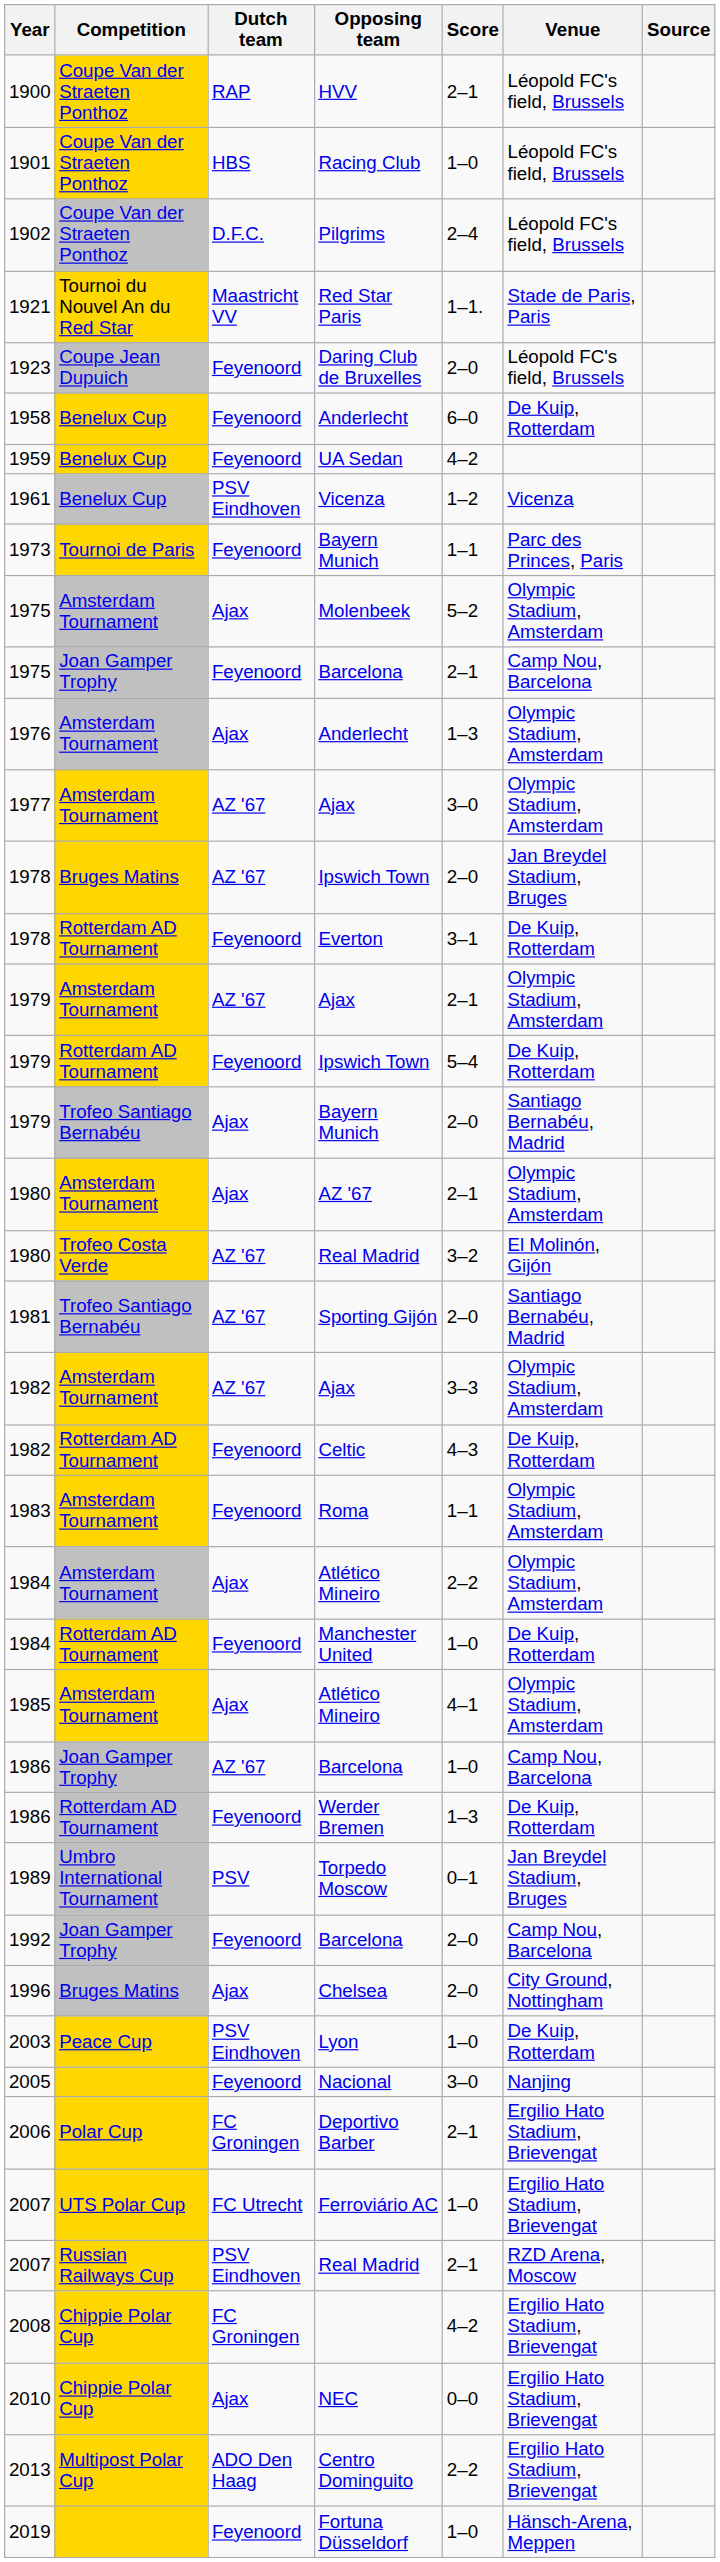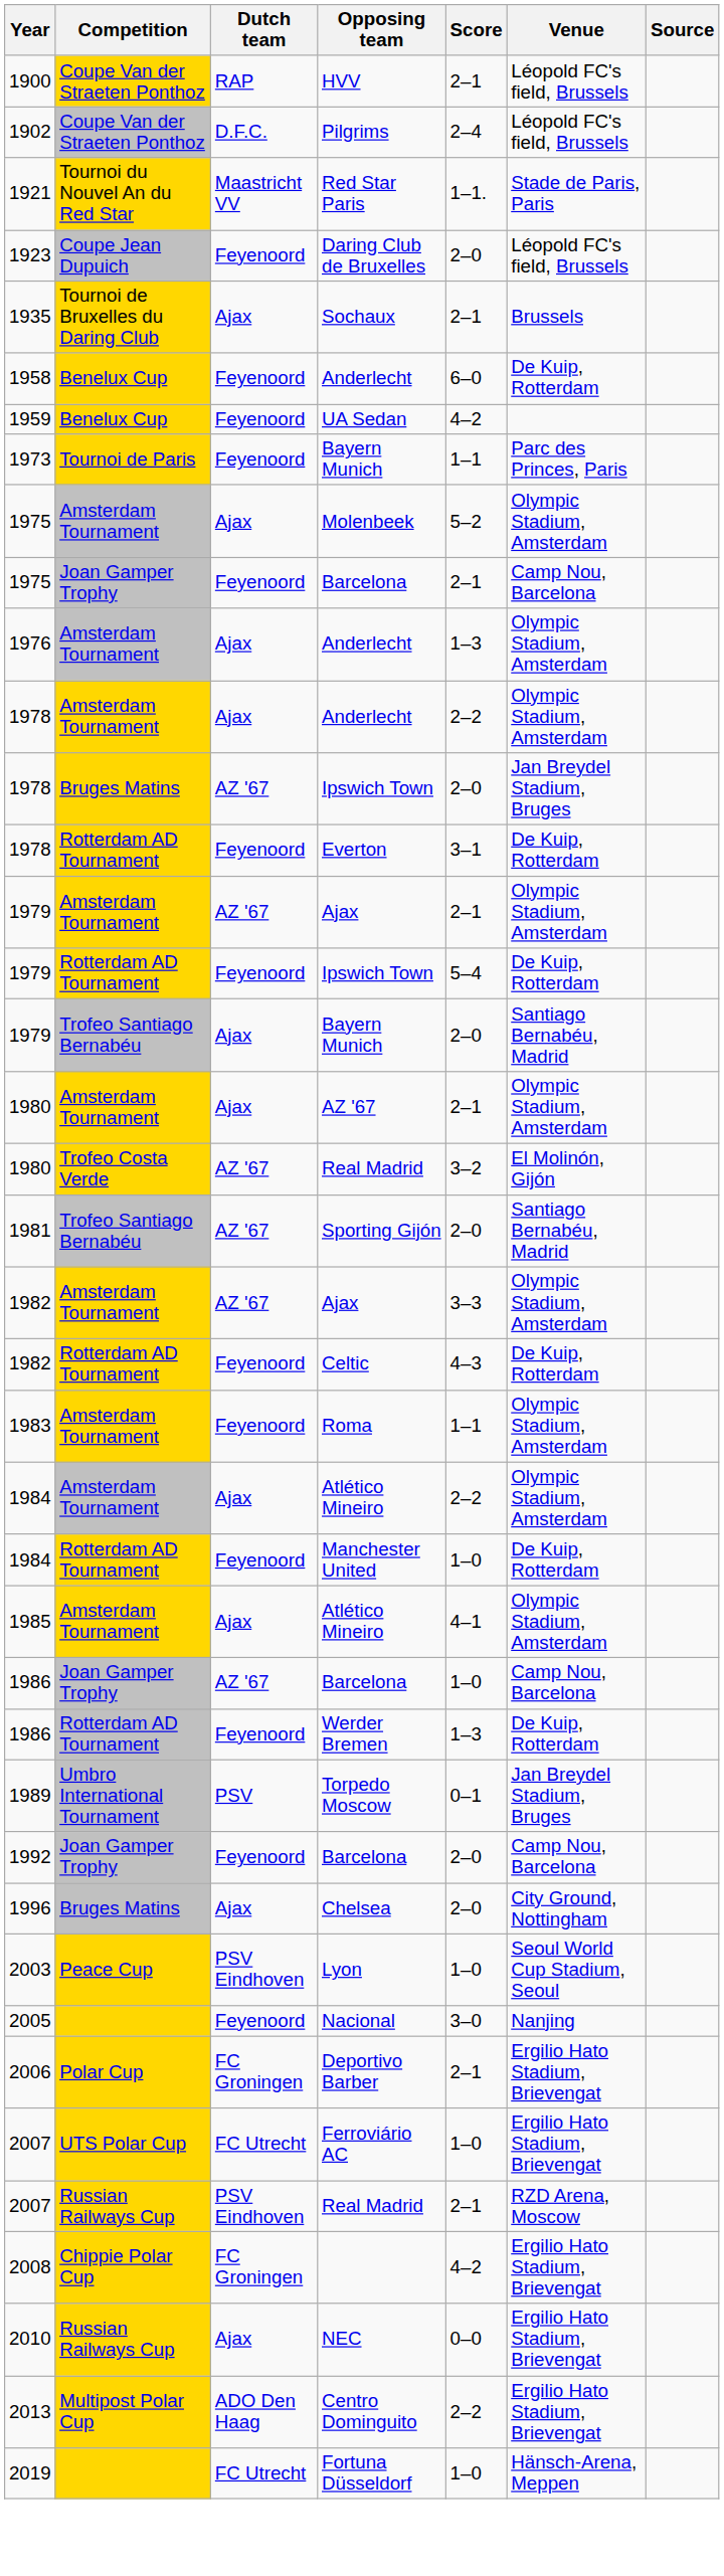- row: 1901 | Coupe Van der Straeten Ponthoz | HBS | Racing Club | 1–0 | Léopold FC's field, Brussels
+ row: 1935 | Tournoi de Bruxelles du Daring Club | Ajax | Sochaux | 2–1 | Brussels
- row: 1961 | Benelux Cup | PSV Eindhoven | Vicenza | 1–2 | Vicenza
- row: 1977 | Amsterdam Tournament | AZ '67 | Ajax | 3–0 | Olympic Stadium, Amsterdam
+ row: 1978 | Amsterdam Tournament | Ajax | Anderlecht | 2–2 | Olympic Stadium, Amsterdam
2003 | Venue: De Kuip, Rotterdam -> Seoul World Cup Stadium, Seoul
2010 | Competition: Chippie Polar Cup -> Russian Railways Cup
2019 | Dutch team: Feyenoord -> FC Utrecht
